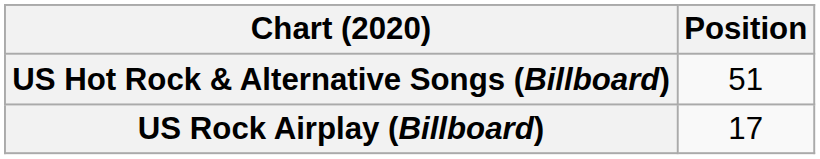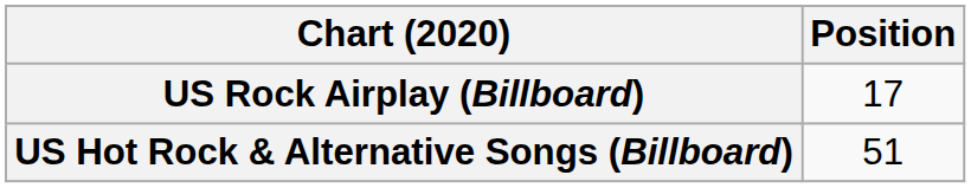rows swapped: US Hot Rock & Alternative Songs (Billboard) <-> US Rock Airplay (Billboard)
